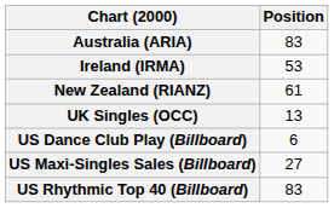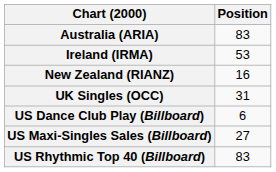New Zealand (RIANZ) | Position: 61 -> 16
UK Singles (OCC) | Position: 13 -> 31
